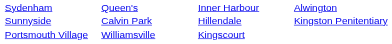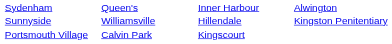Sunnyside | column 2: Calvin Park -> Williamsville
Portsmouth Village | column 2: Williamsville -> Calvin Park
